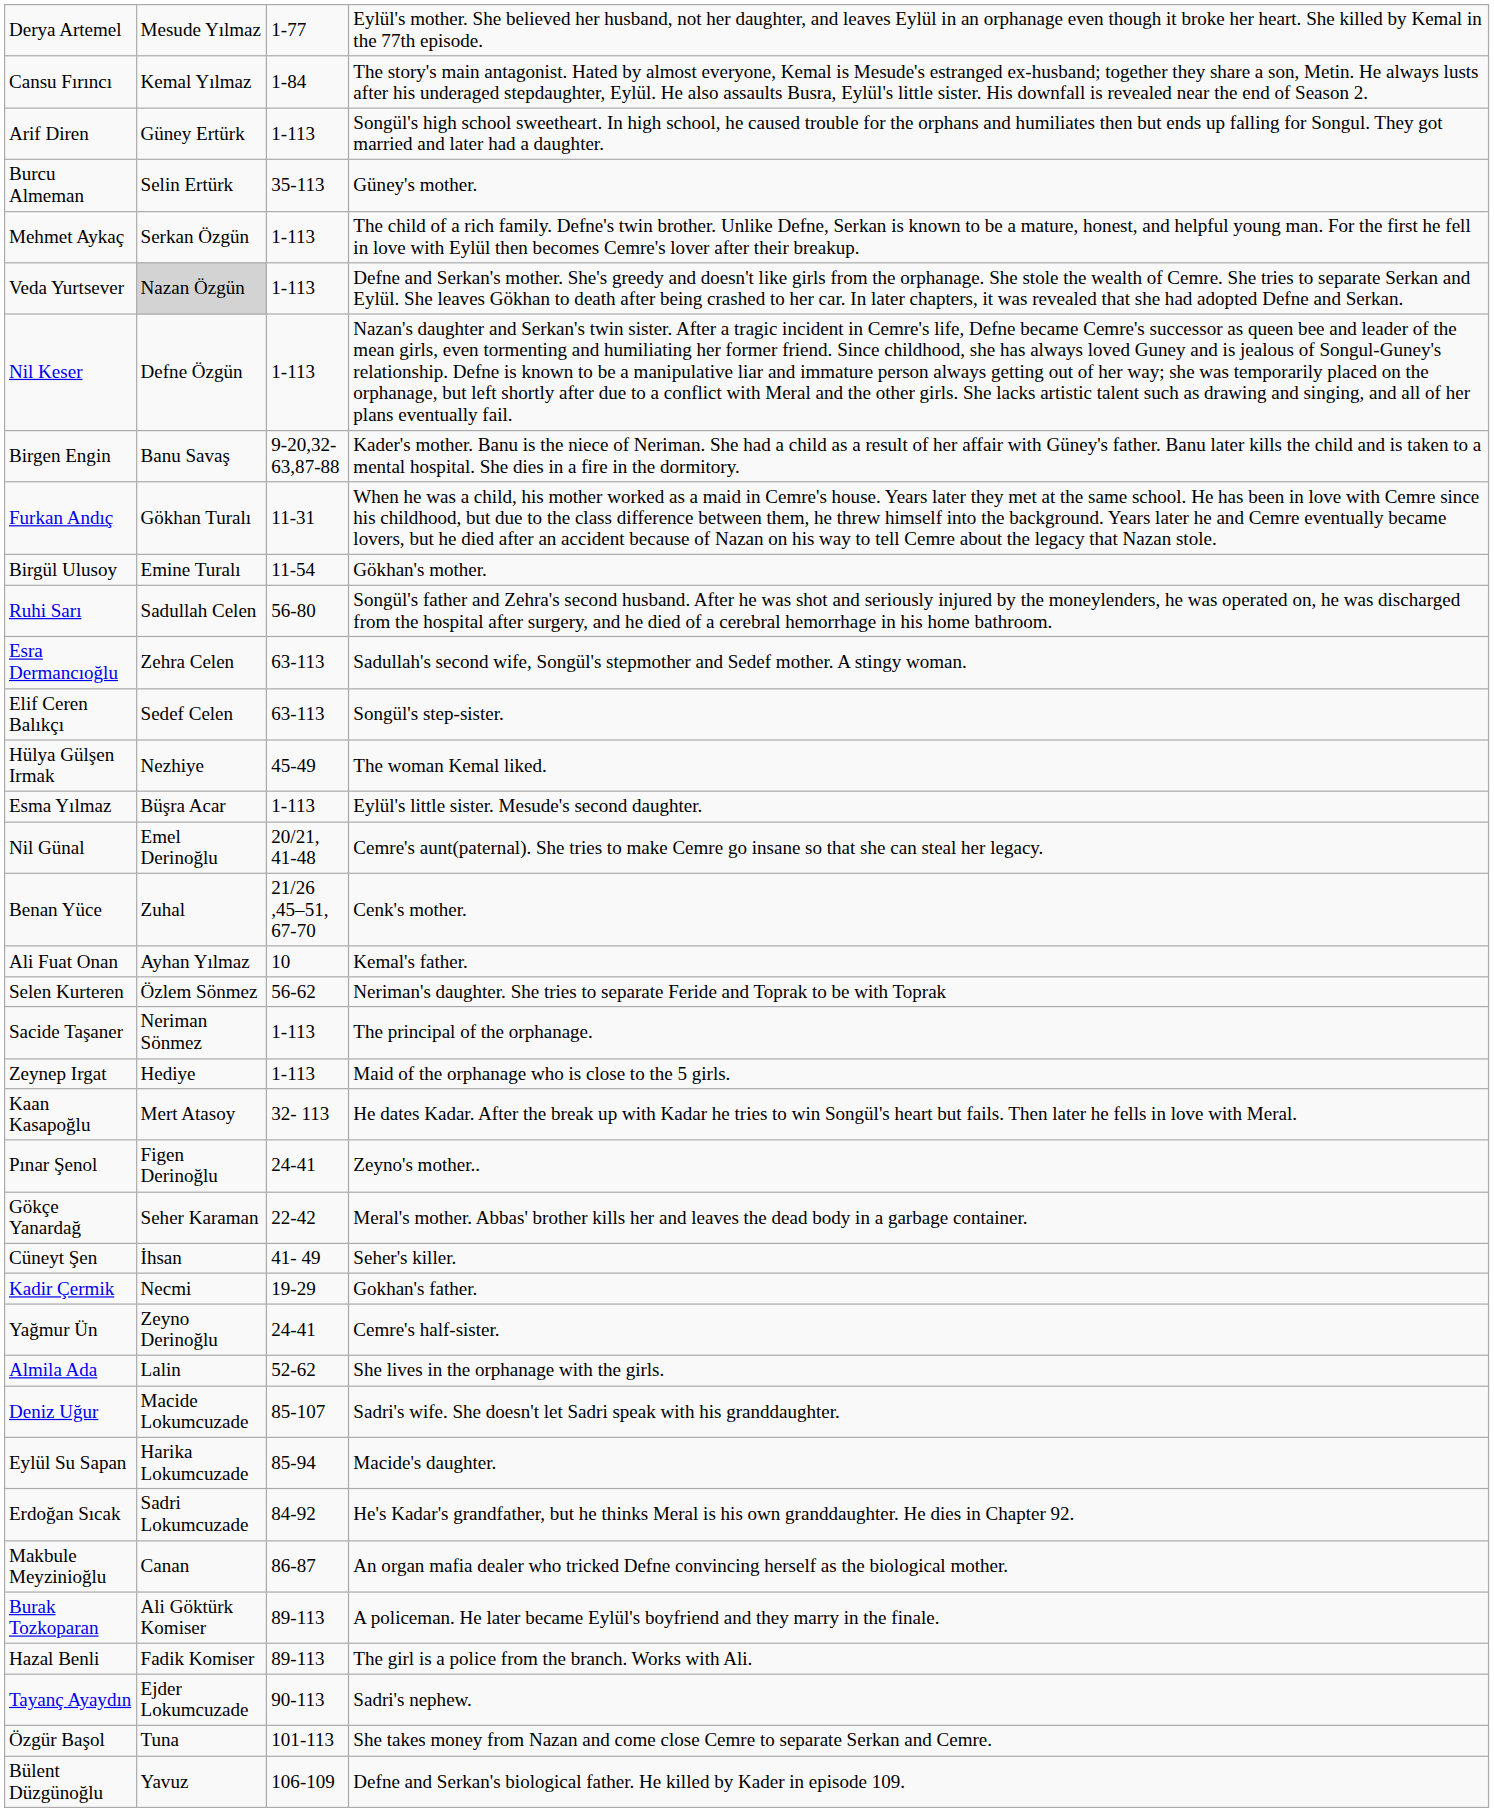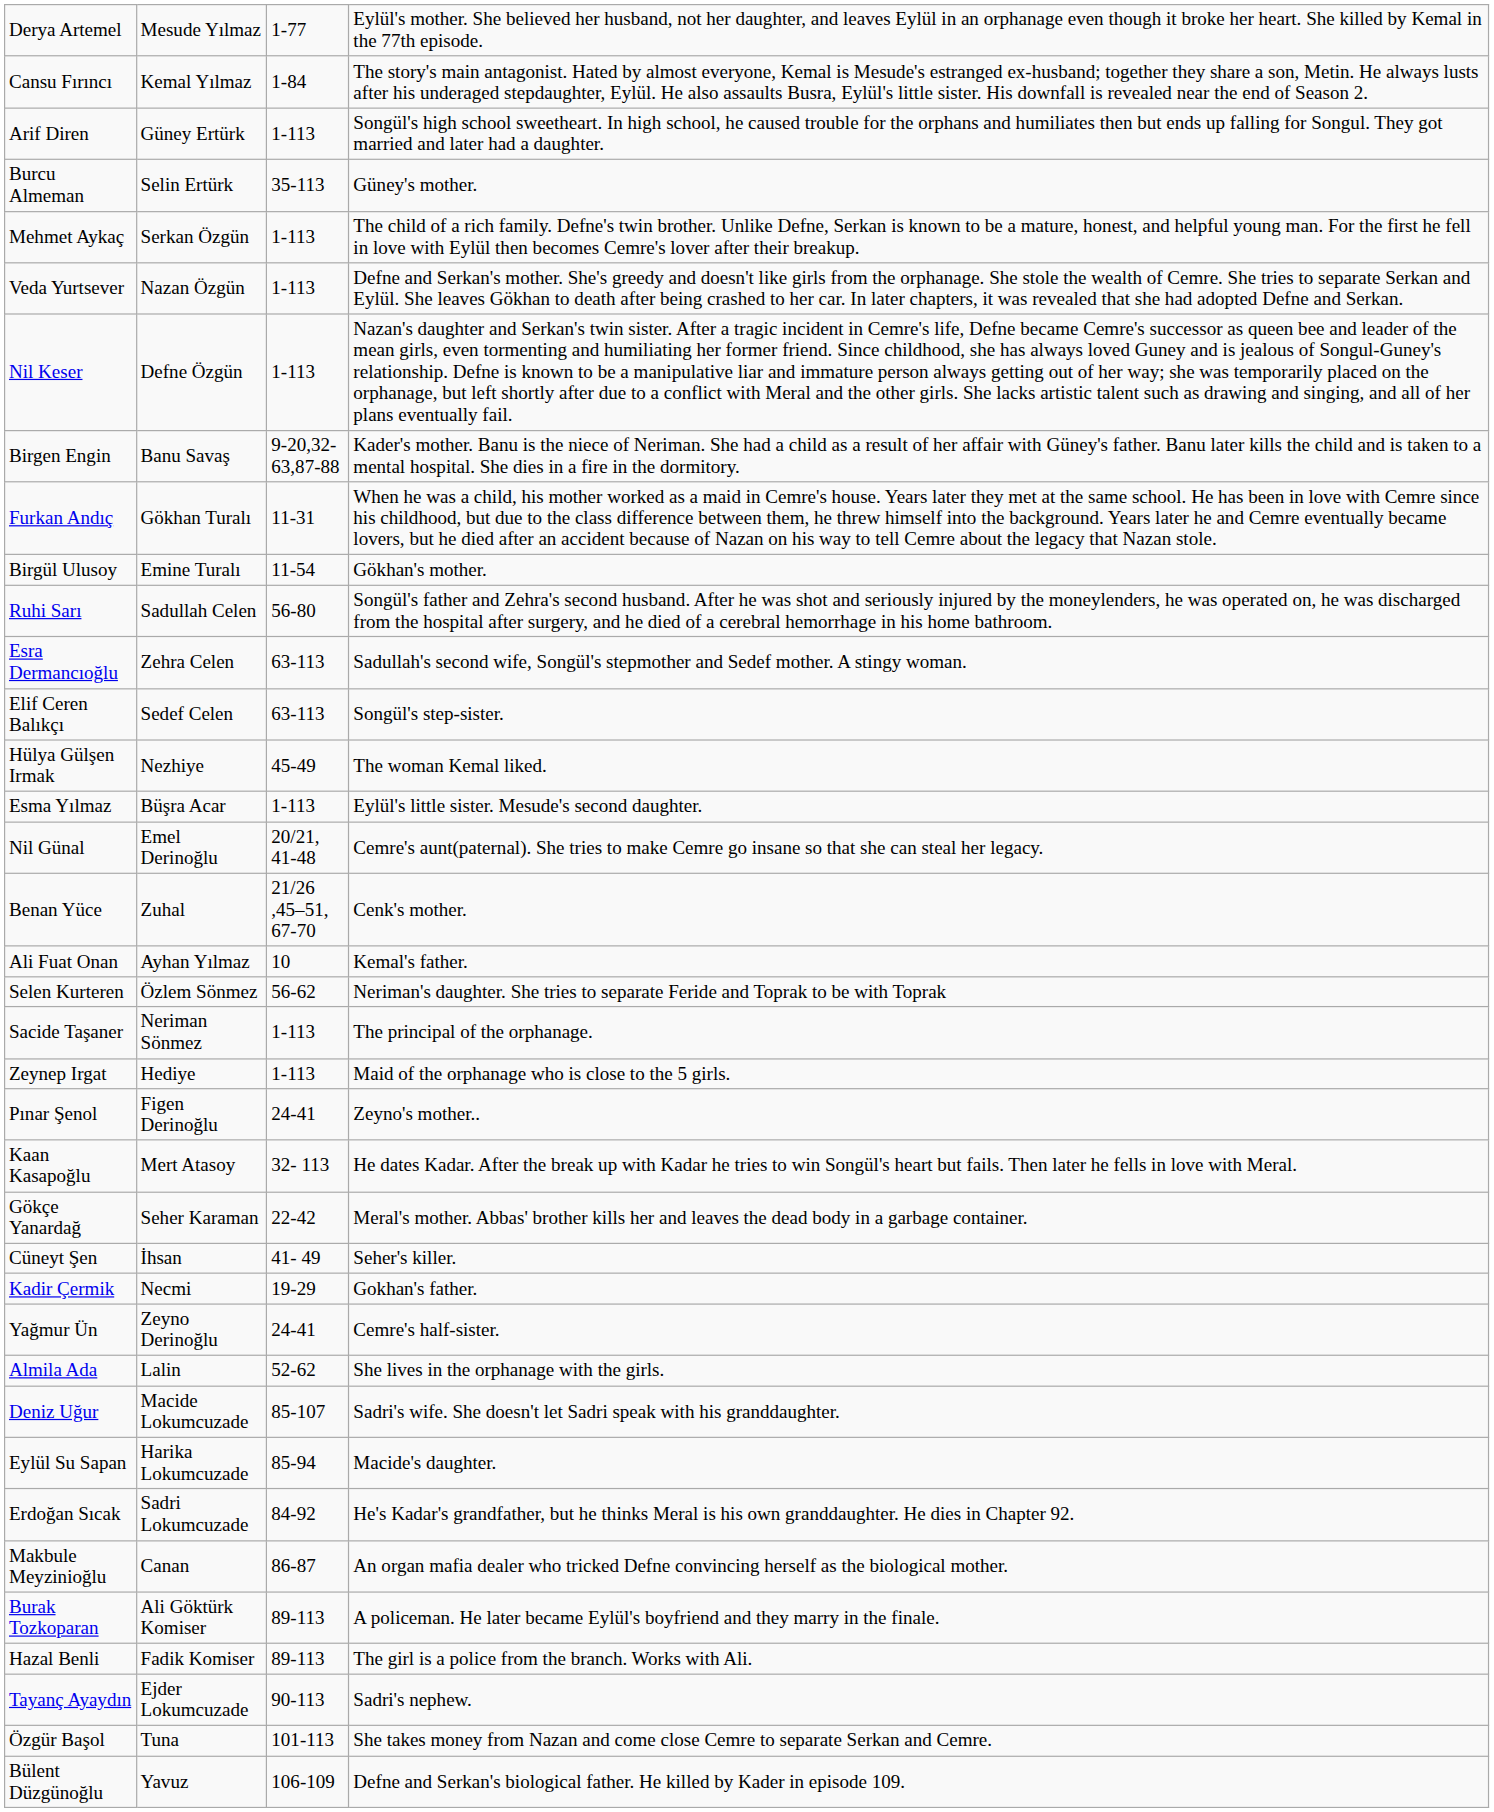Veda Yurtsever | column 2: lightgrey background -> no background
rows swapped: Pınar Şenol <-> Kaan Kasapoğlu
